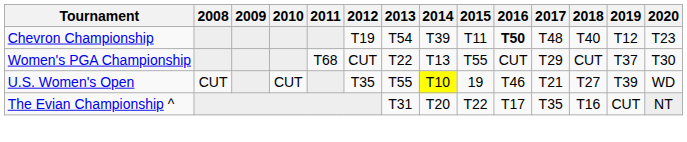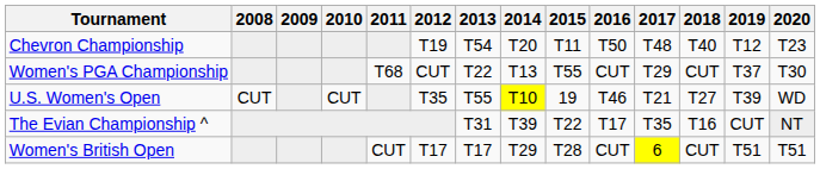Chevron Championship | 2014: T39 -> T20
Chevron Championship | 2016: bold -> normal
The Evian Championship ^ | 2014: T20 -> T39
+ row: Women's British Open | CUT | T17 | T17 | T29 | T28 | CUT | 6 | CUT | T51 | T51
